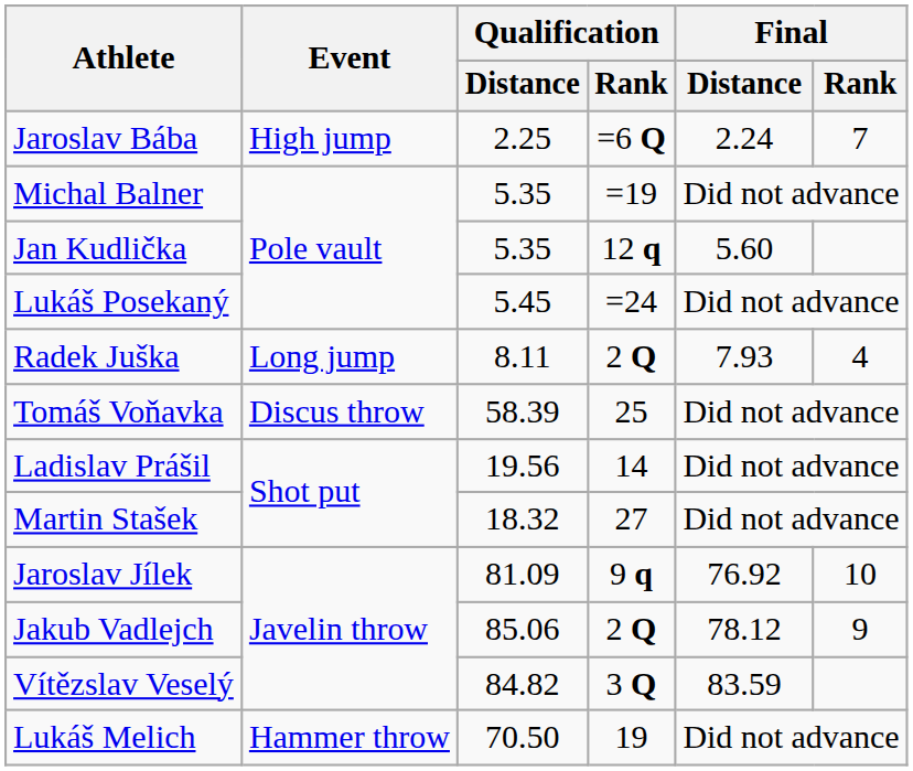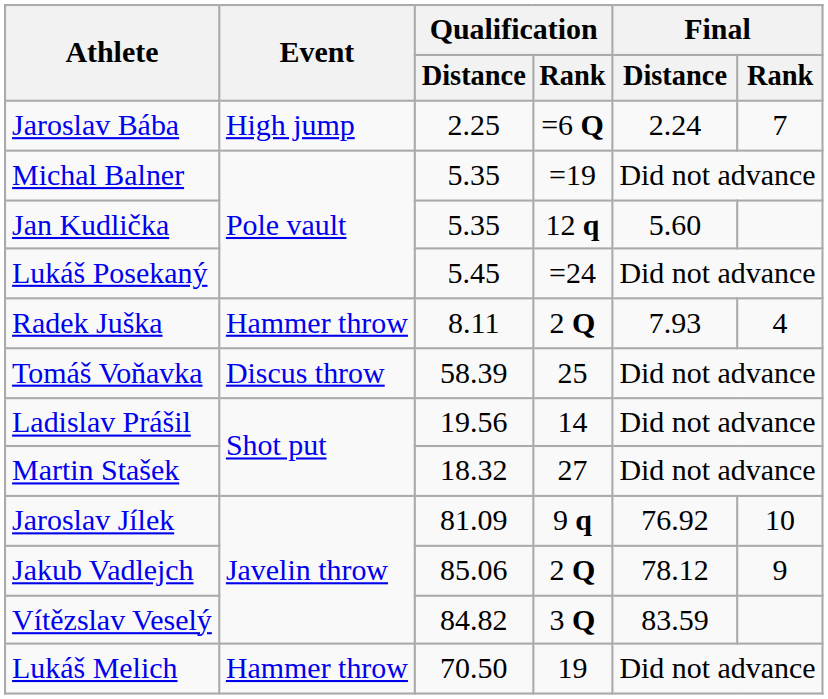Radek Juška | Event: Long jump -> Hammer throw
